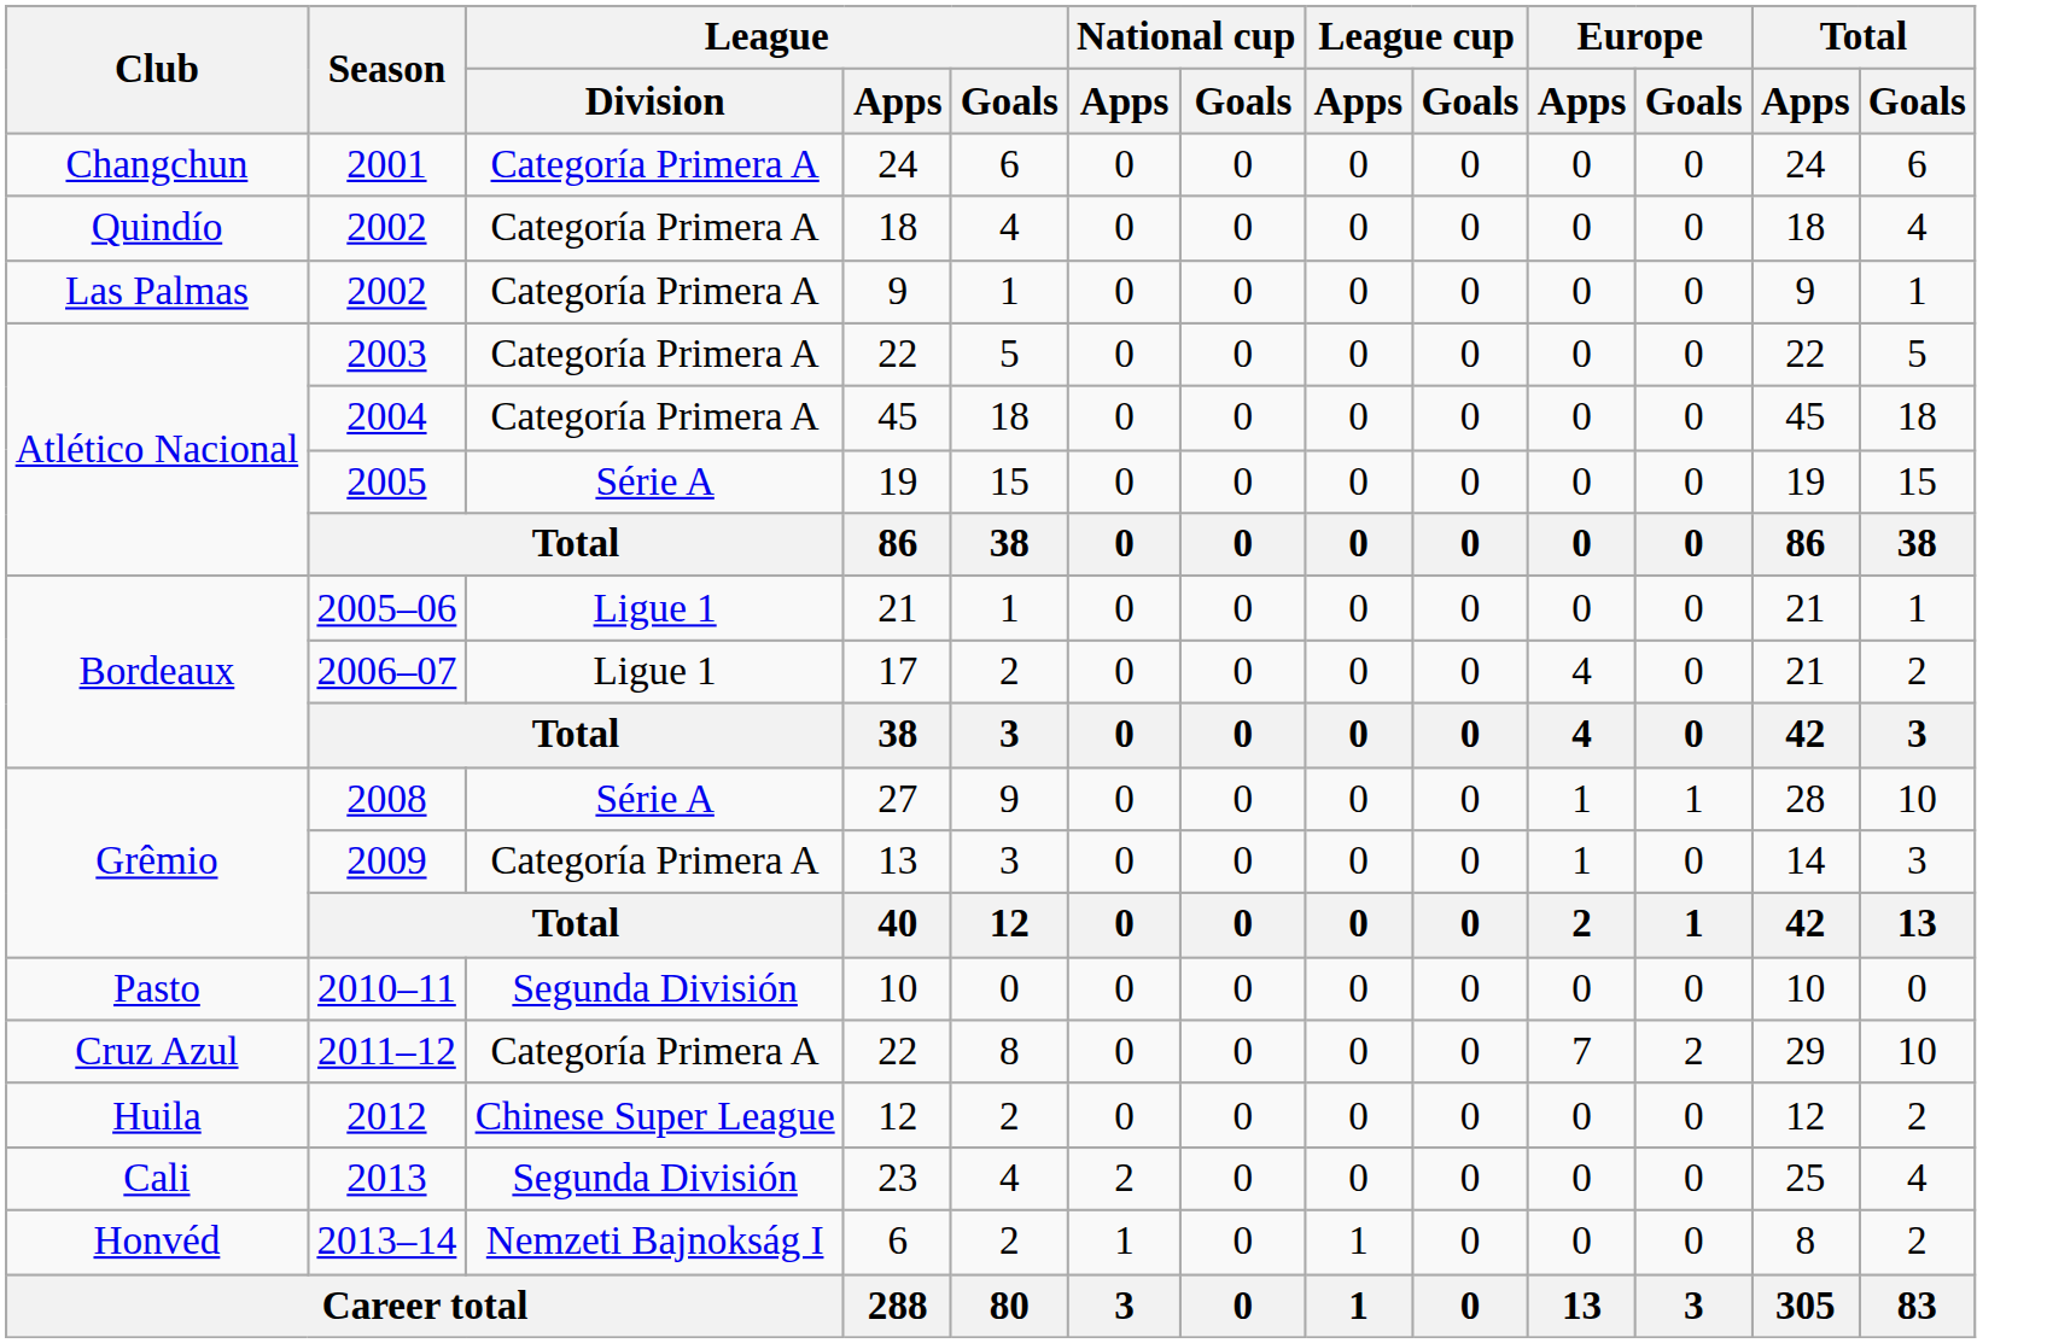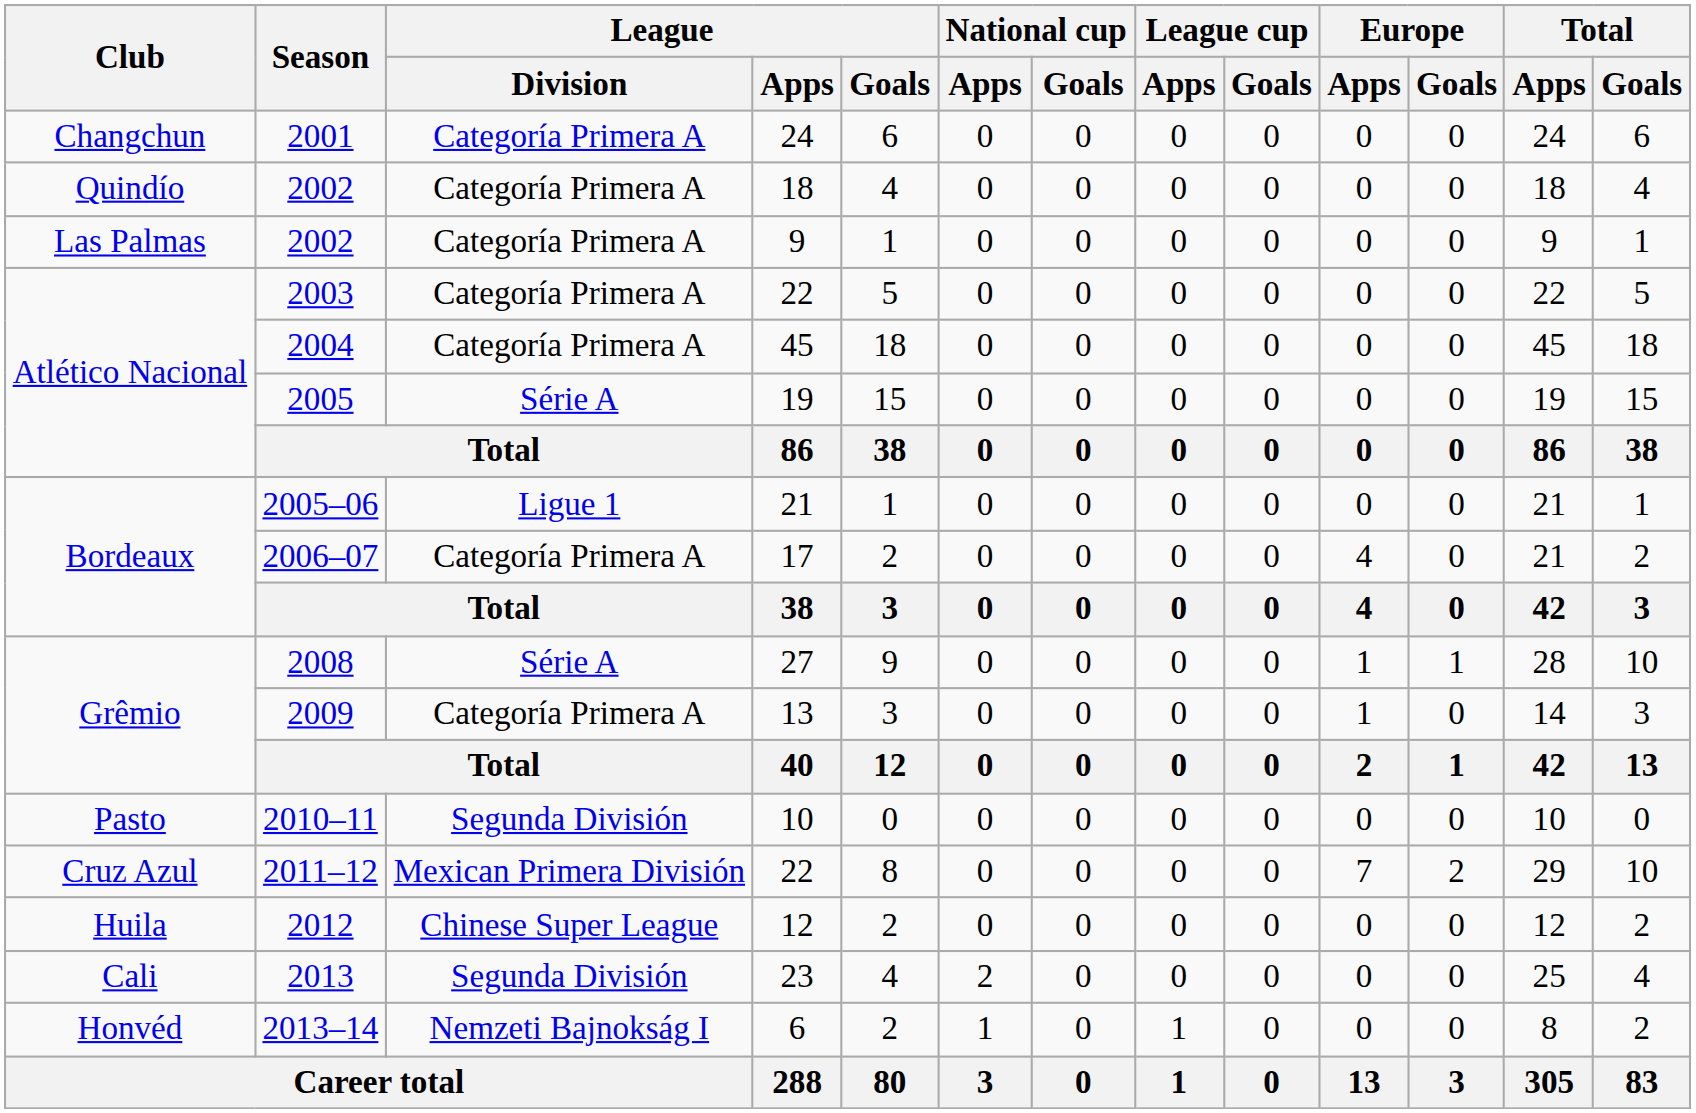2006–07 | League / Division: Ligue 1 -> Categoría Primera A
2011–12 | League / Division: Categoría Primera A -> Mexican Primera División
